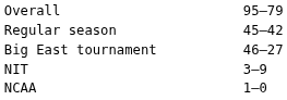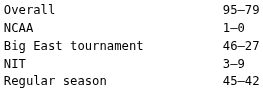rows swapped: Regular season <-> NCAA
